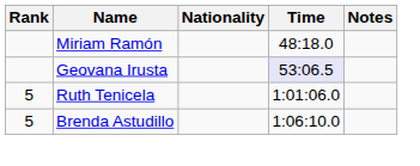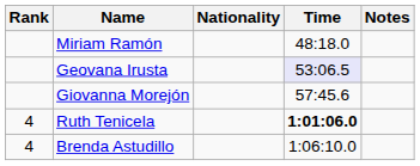+ row: Giovanna Morejón | 57:45.6
Ruth Tenicela | Rank: 5 -> 4
Ruth Tenicela | Time: normal -> bold
Brenda Astudillo | Rank: 5 -> 4
